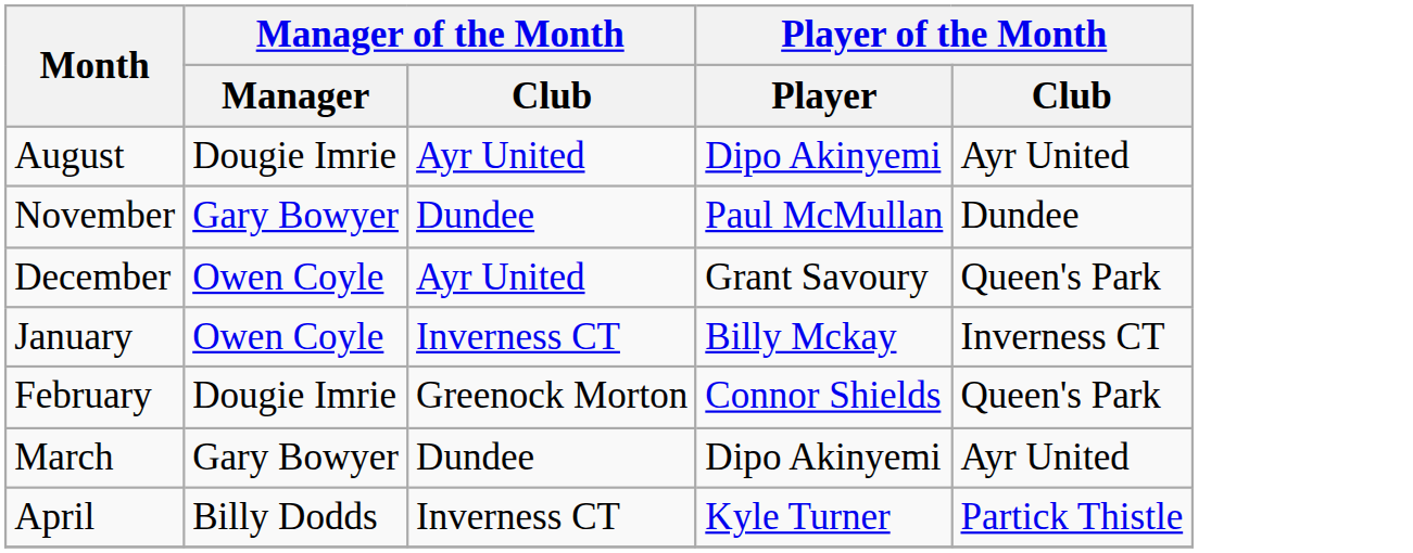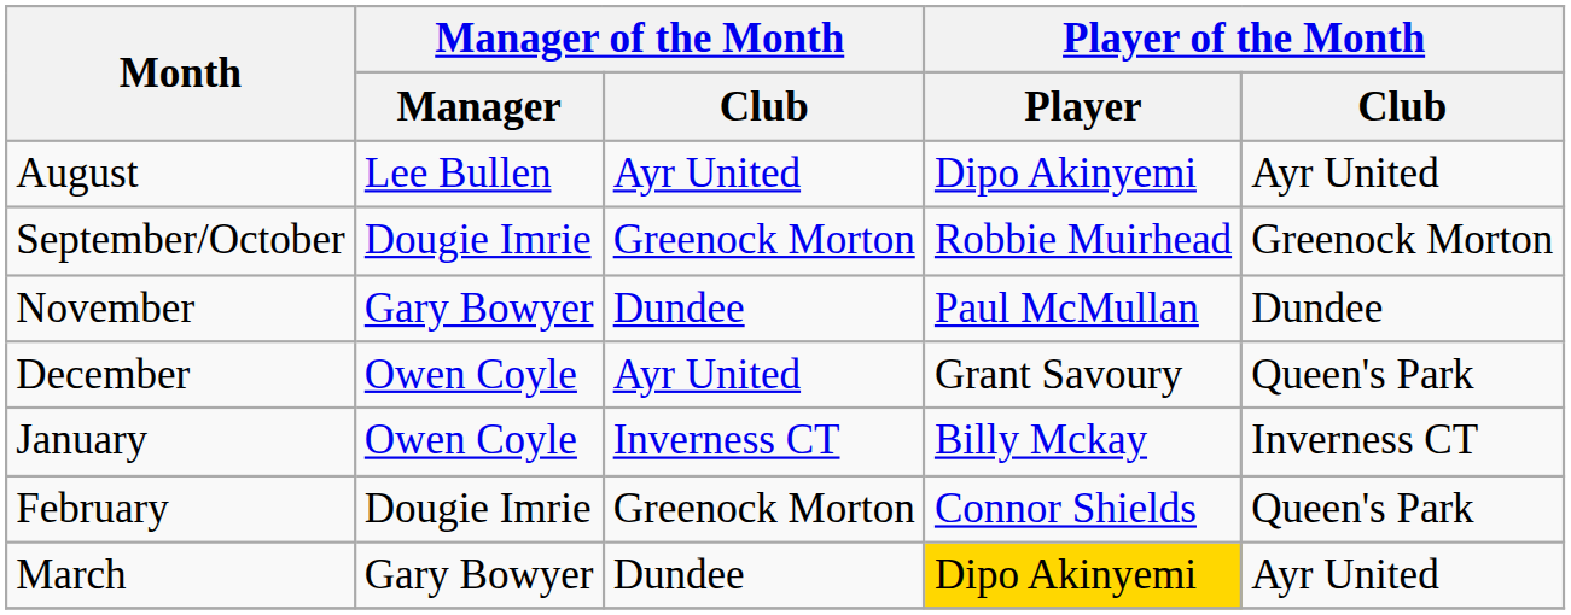August | Manager of the Month / Manager: Dougie Imrie -> Lee Bullen
+ row: September/October | Dougie Imrie | Greenock Morton | Robbie Muirhead | Greenock Morton
March | Player of the Month / Player: no background -> gold background
- row: April | Billy Dodds | Inverness CT | Kyle Turner | Partick Thistle
